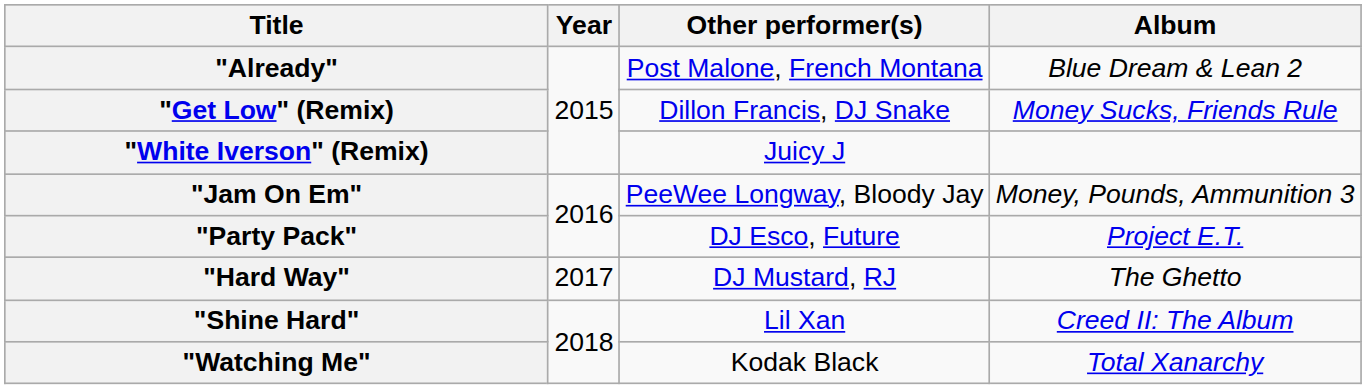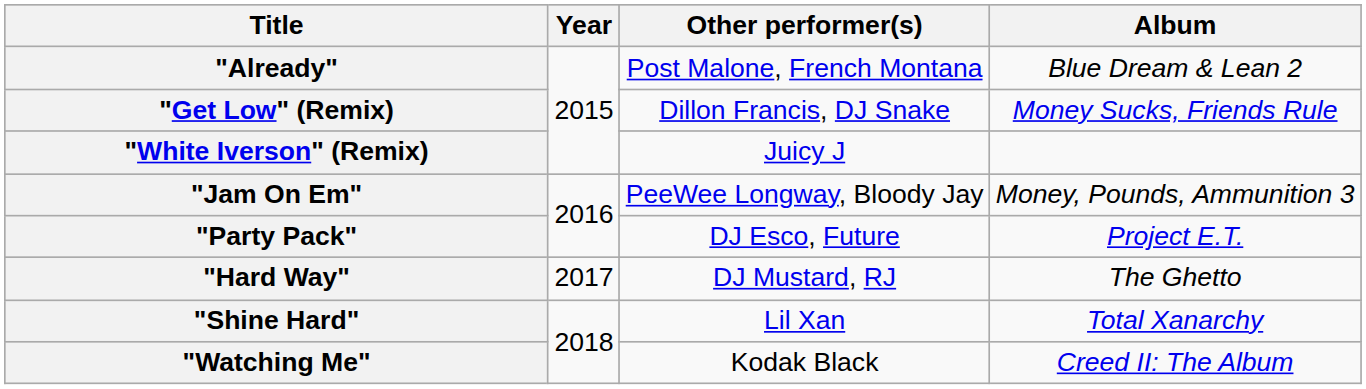"Shine Hard" | Album: Creed II: The Album -> Total Xanarchy
"Watching Me" | Album: Total Xanarchy -> Creed II: The Album
